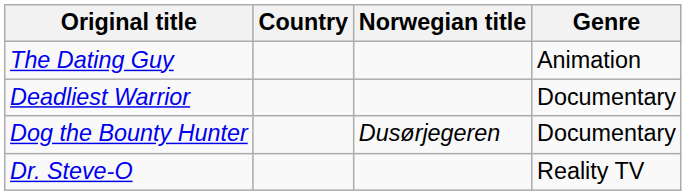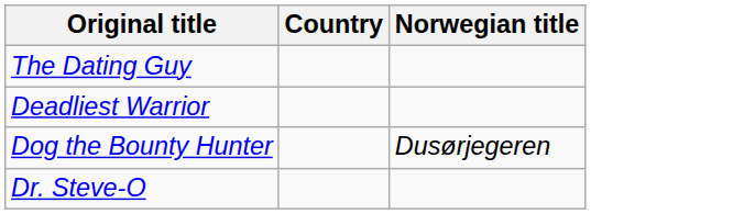- column: Genre | Animation | Documentary | Documentary | Reality TV
